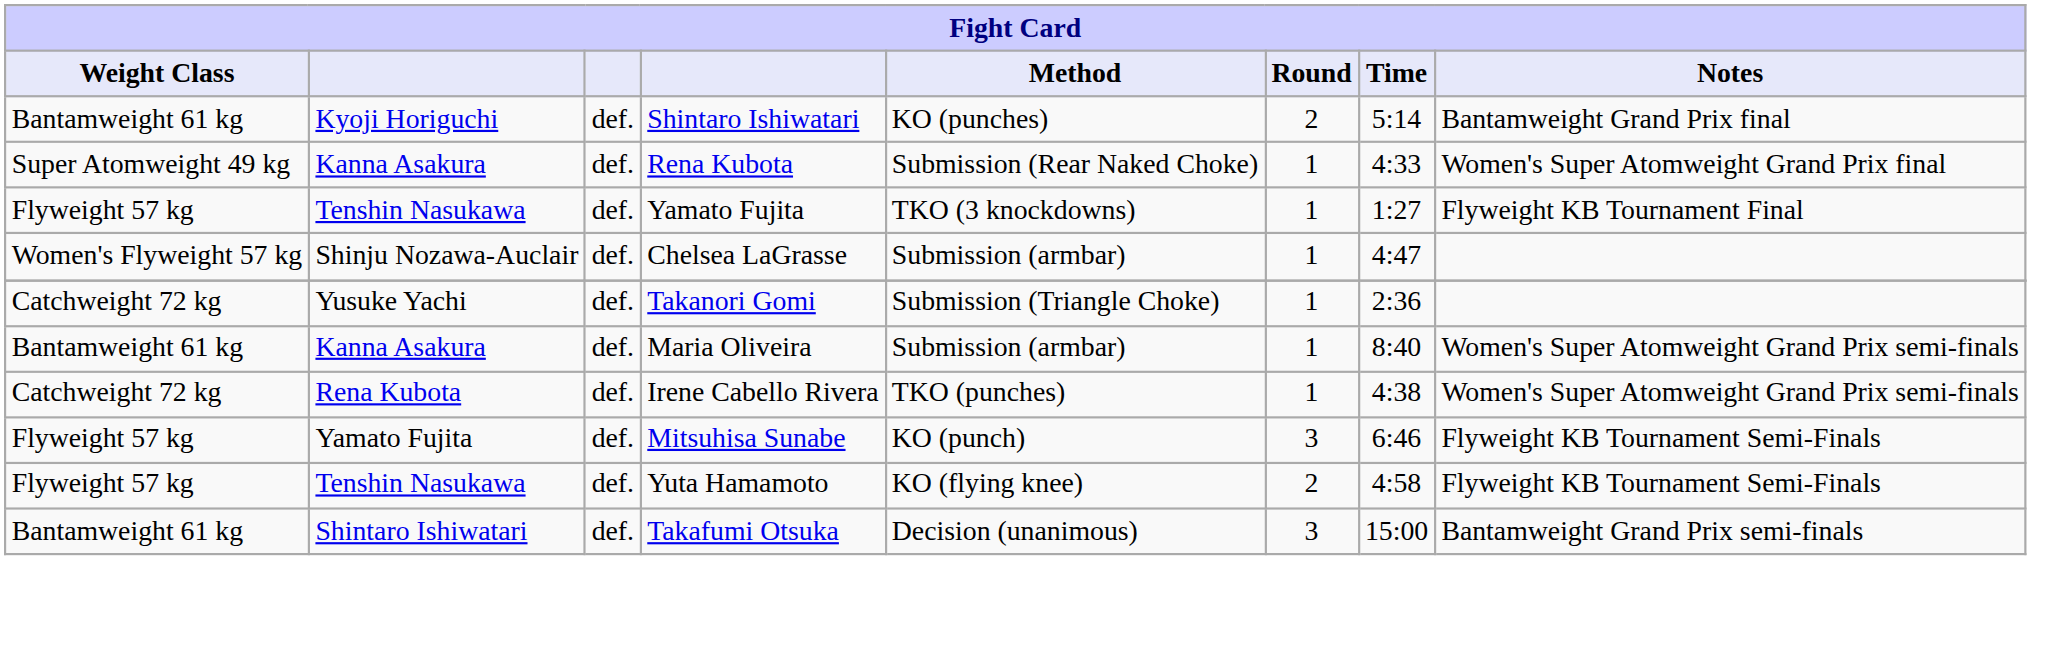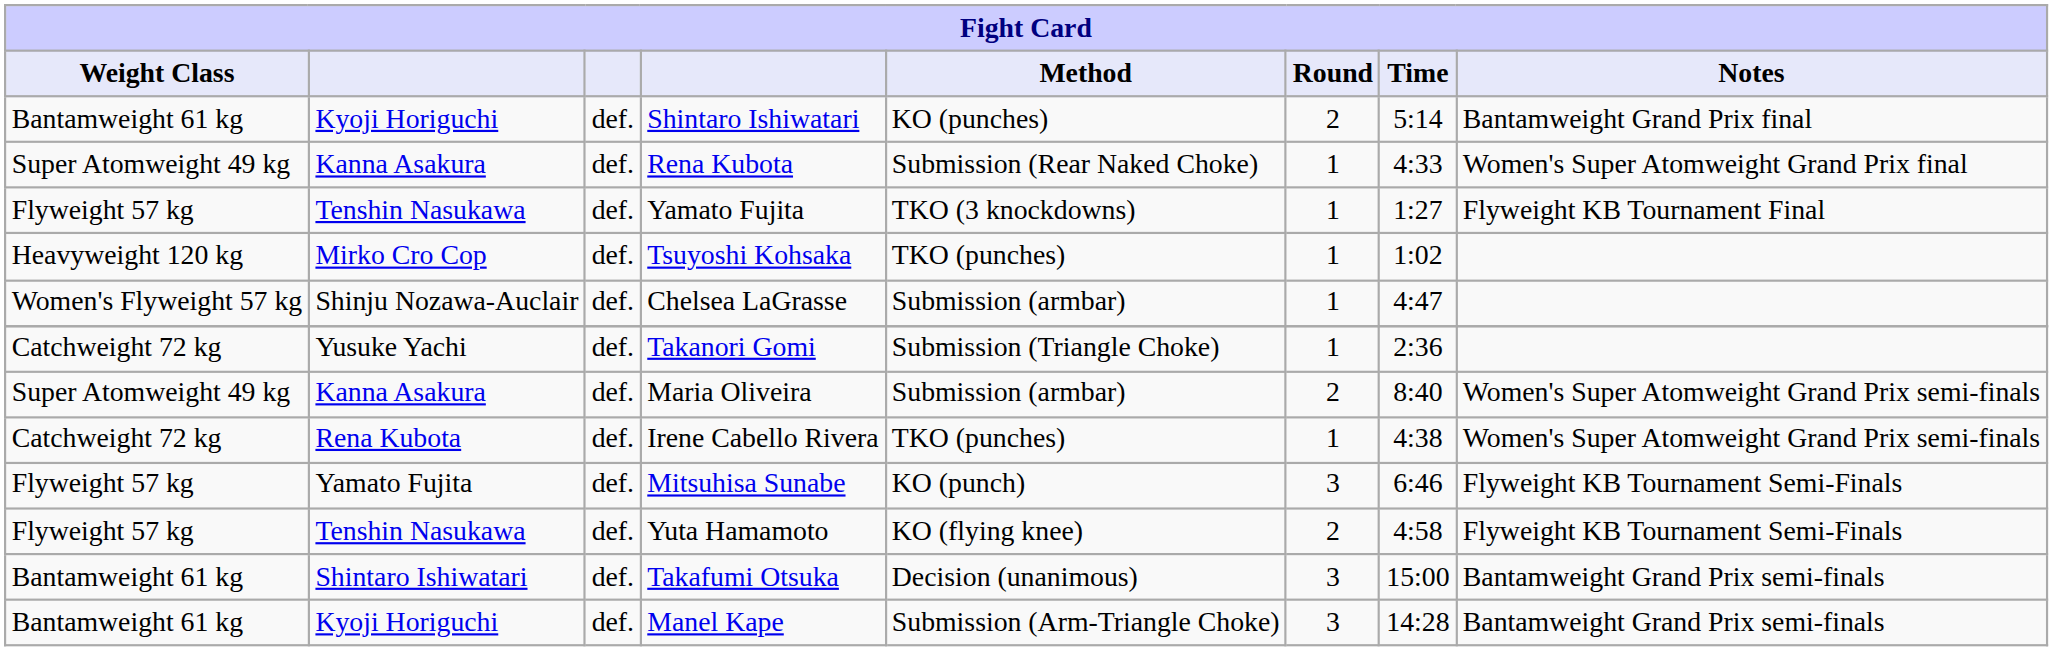+ row: Heavyweight 120 kg | Mirko Cro Cop | def. | Tsuyoshi Kohsaka | TKO (punches) | 1 | 1:02
Maria Oliveira | Weight Class: Bantamweight 61 kg -> Super Atomweight 49 kg
Maria Oliveira | Round: 1 -> 2
+ row: Bantamweight 61 kg | Kyoji Horiguchi | def. | Manel Kape | Submission (Arm-Triangle Choke) | 3 | 14:28 | Bantamweight Grand Prix semi-finals
